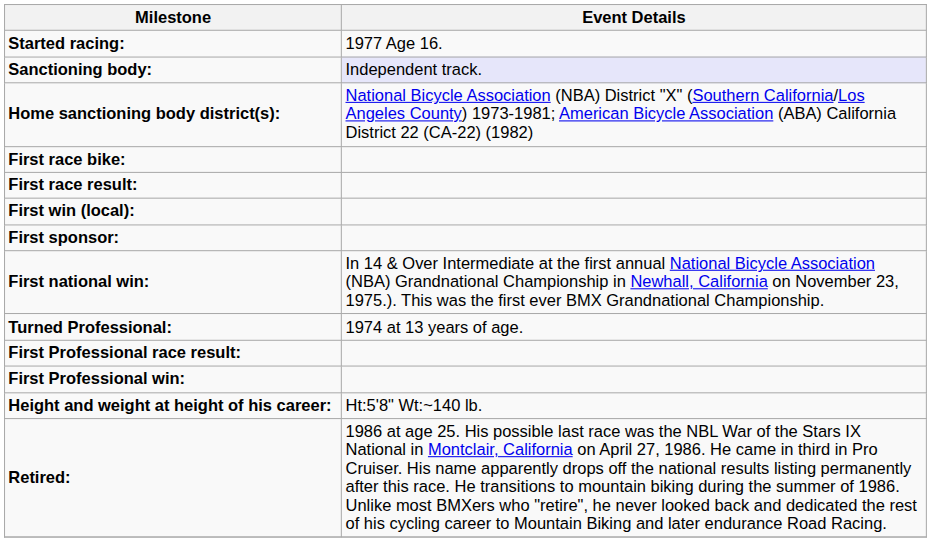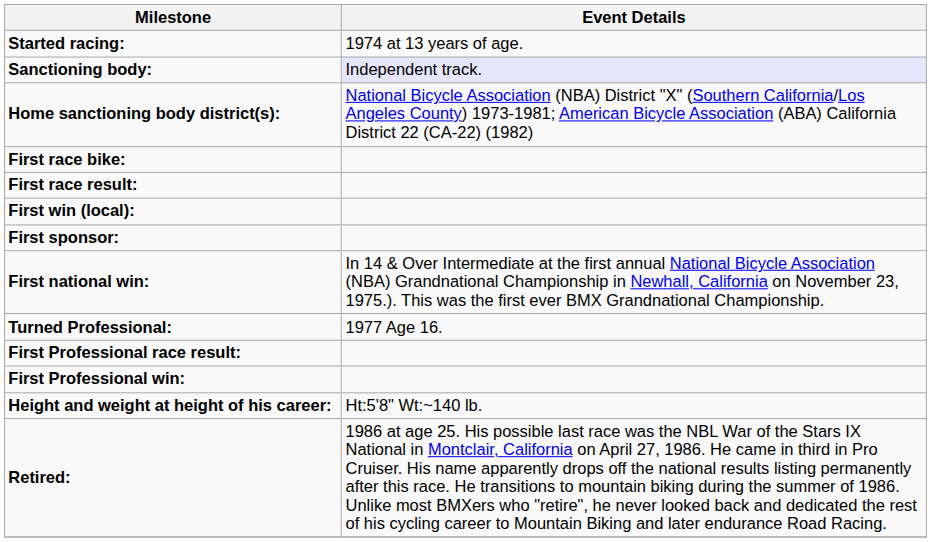Started racing: | Event Details: 1977 Age 16. -> 1974 at 13 years of age.
Turned Professional: | Event Details: 1974 at 13 years of age. -> 1977 Age 16.
